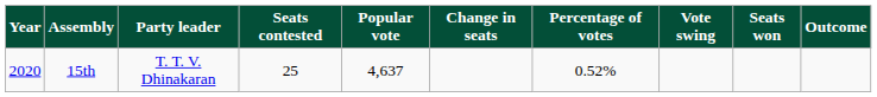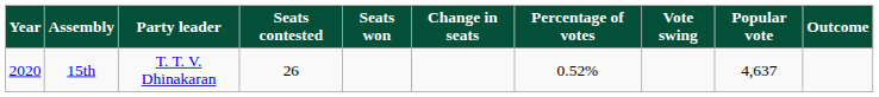columns swapped: Seats won <-> Popular vote
15th | Seats contested: 25 -> 26
